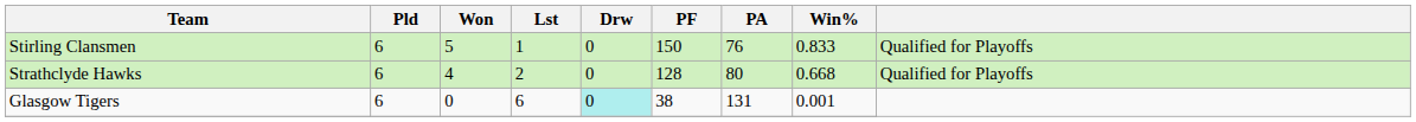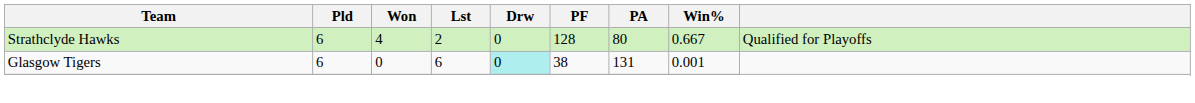- row: Stirling Clansmen | 6 | 5 | 1 | 0 | 150 | 76 | 0.833 | Qualified for Playoffs
Strathclyde Hawks | Win%: 0.668 -> 0.667
